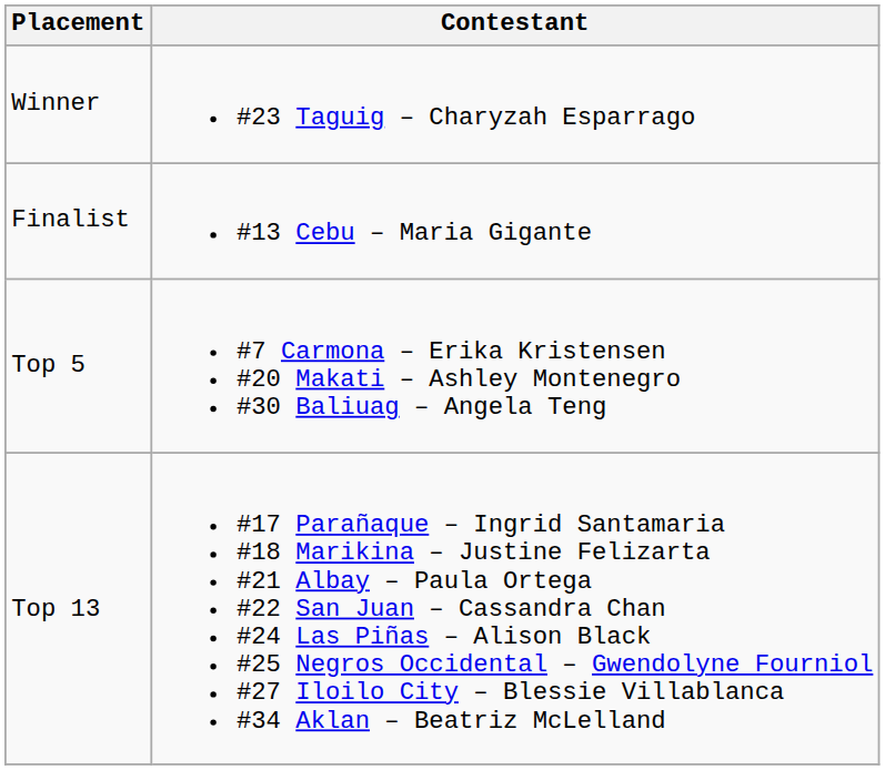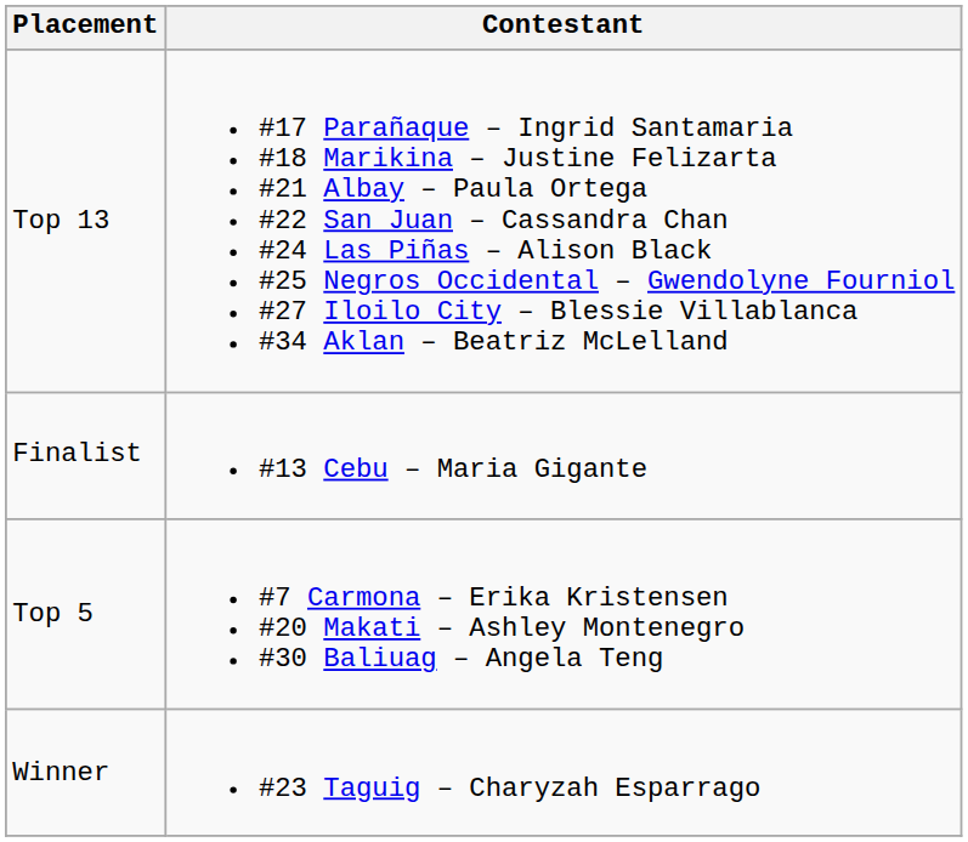rows swapped: Winner <-> Top 13
